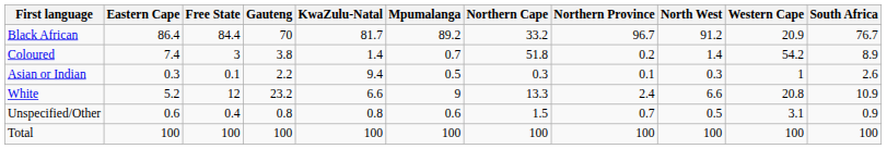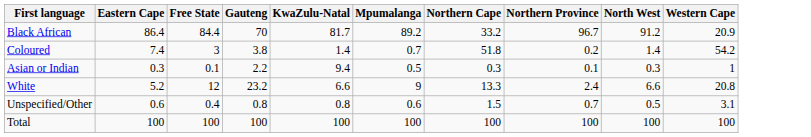- column: South Africa | 76.7 | 8.9 | 2.6 | 10.9 | 0.9 | 100
